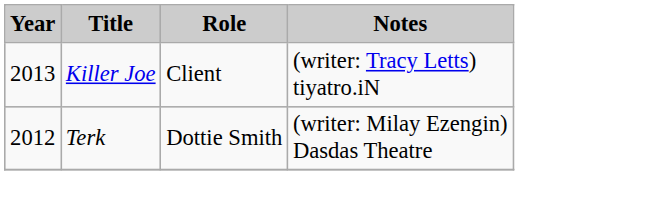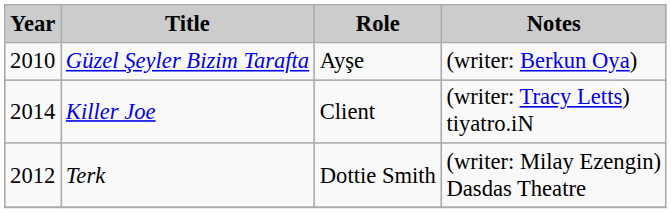+ row: 2010 | Güzel Şeyler Bizim Tarafta | Ayşe | (writer: Berkun Oya)
Killer Joe | Year: 2013 -> 2014
